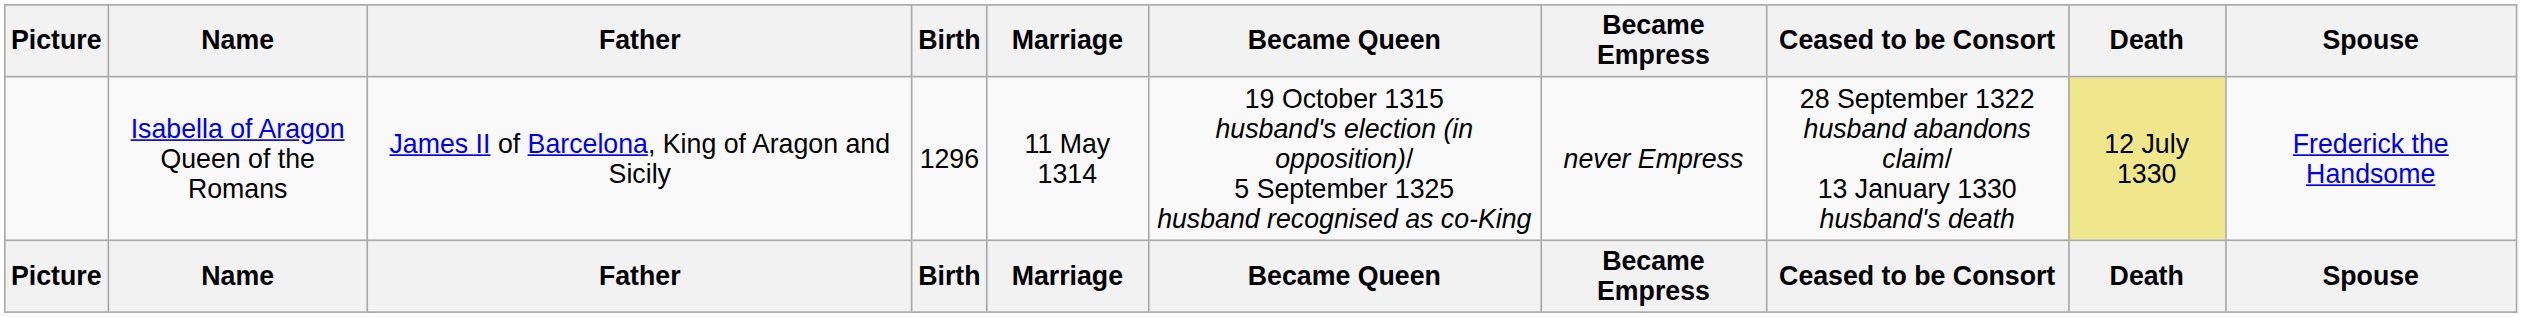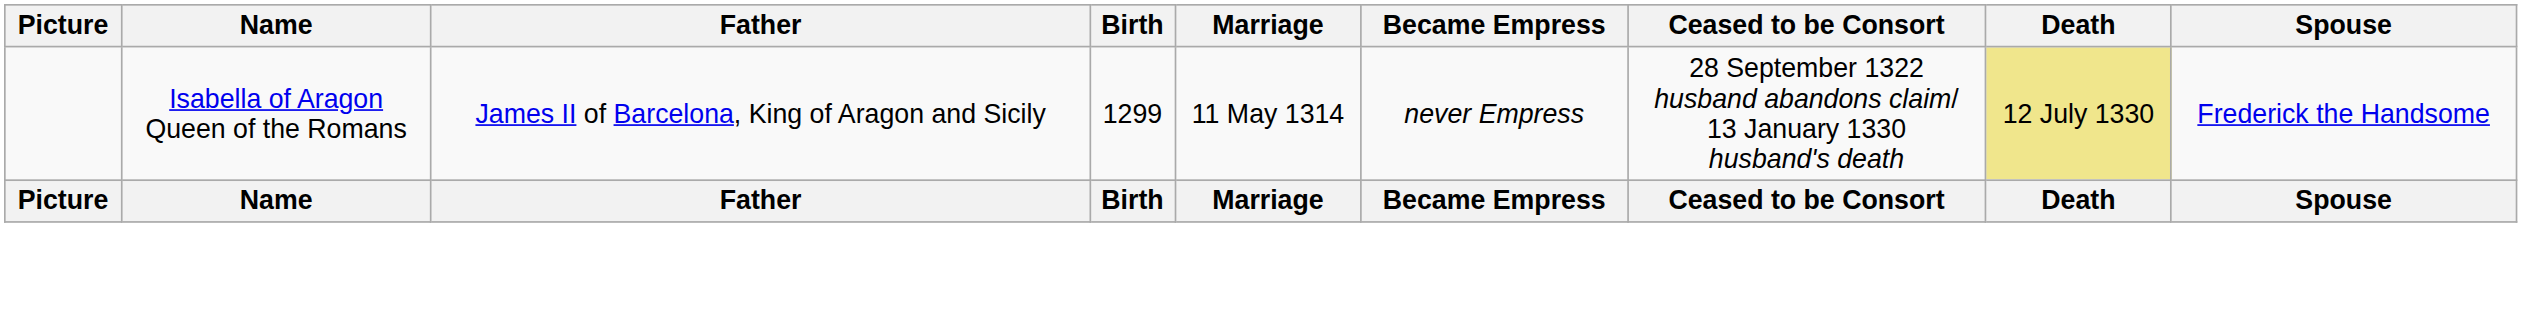- column: Became Queen | 19 October 1315 husband's election (in opposition)/ 5 September 1325 husband recognised as co-King | Became Queen
Isabella of Aragon Queen of the Romans | Birth: 1296 -> 1299
